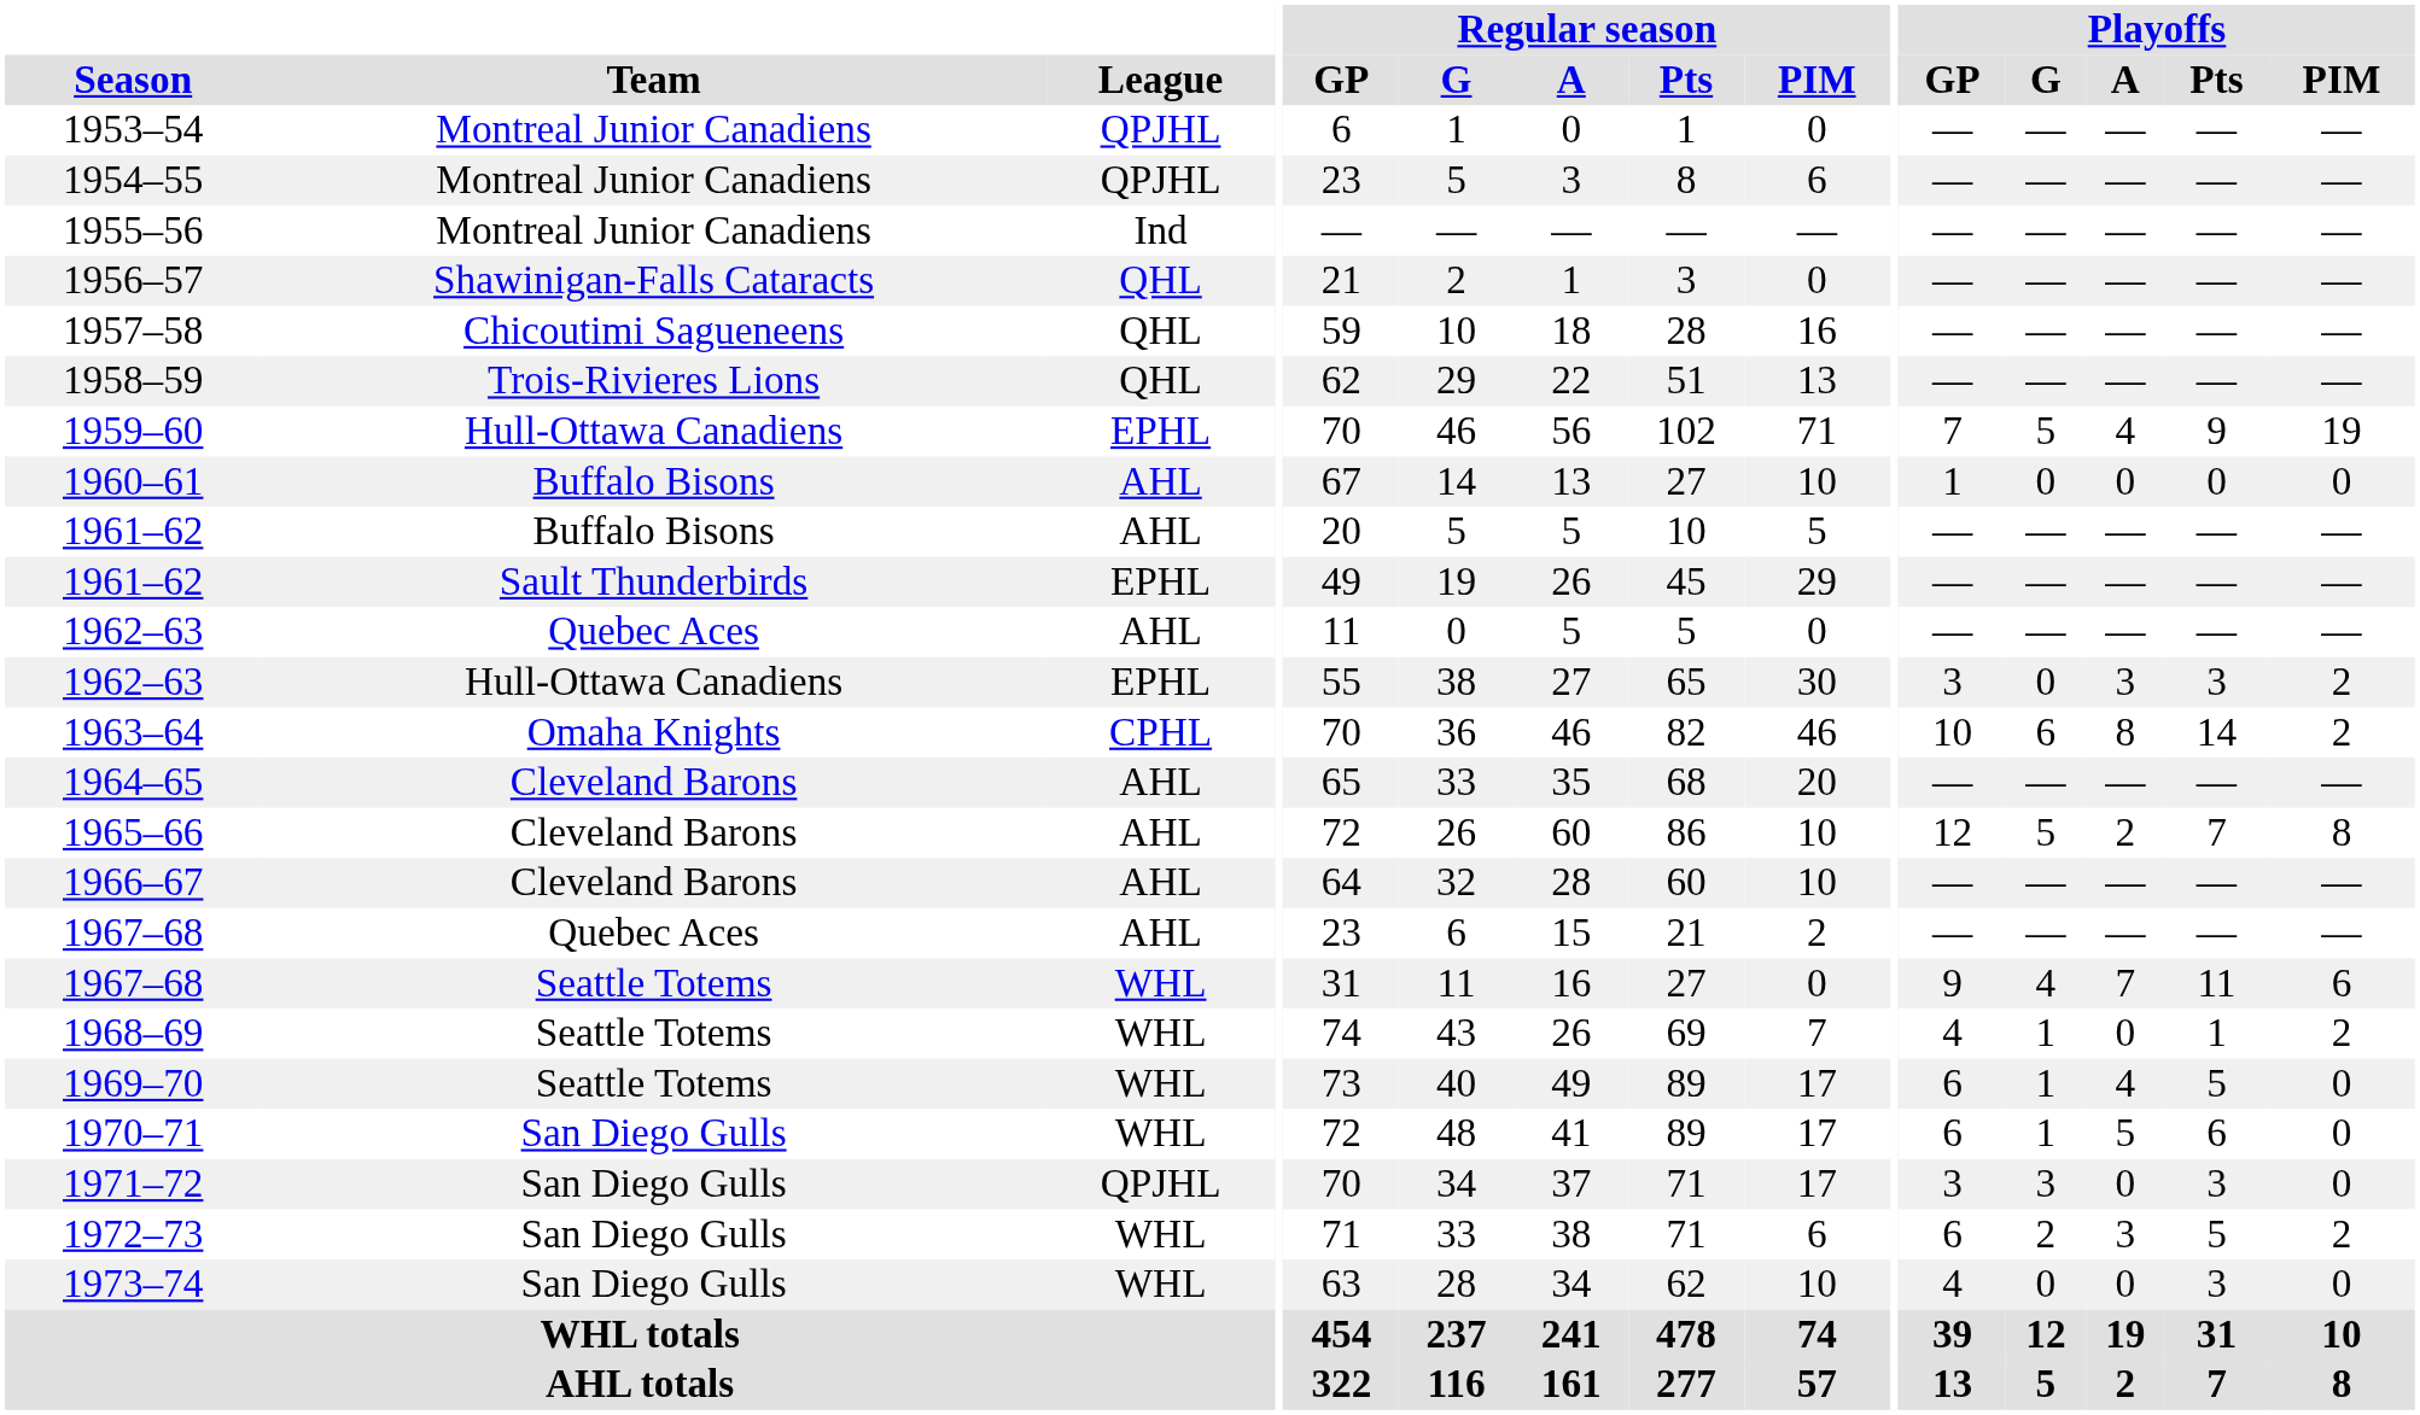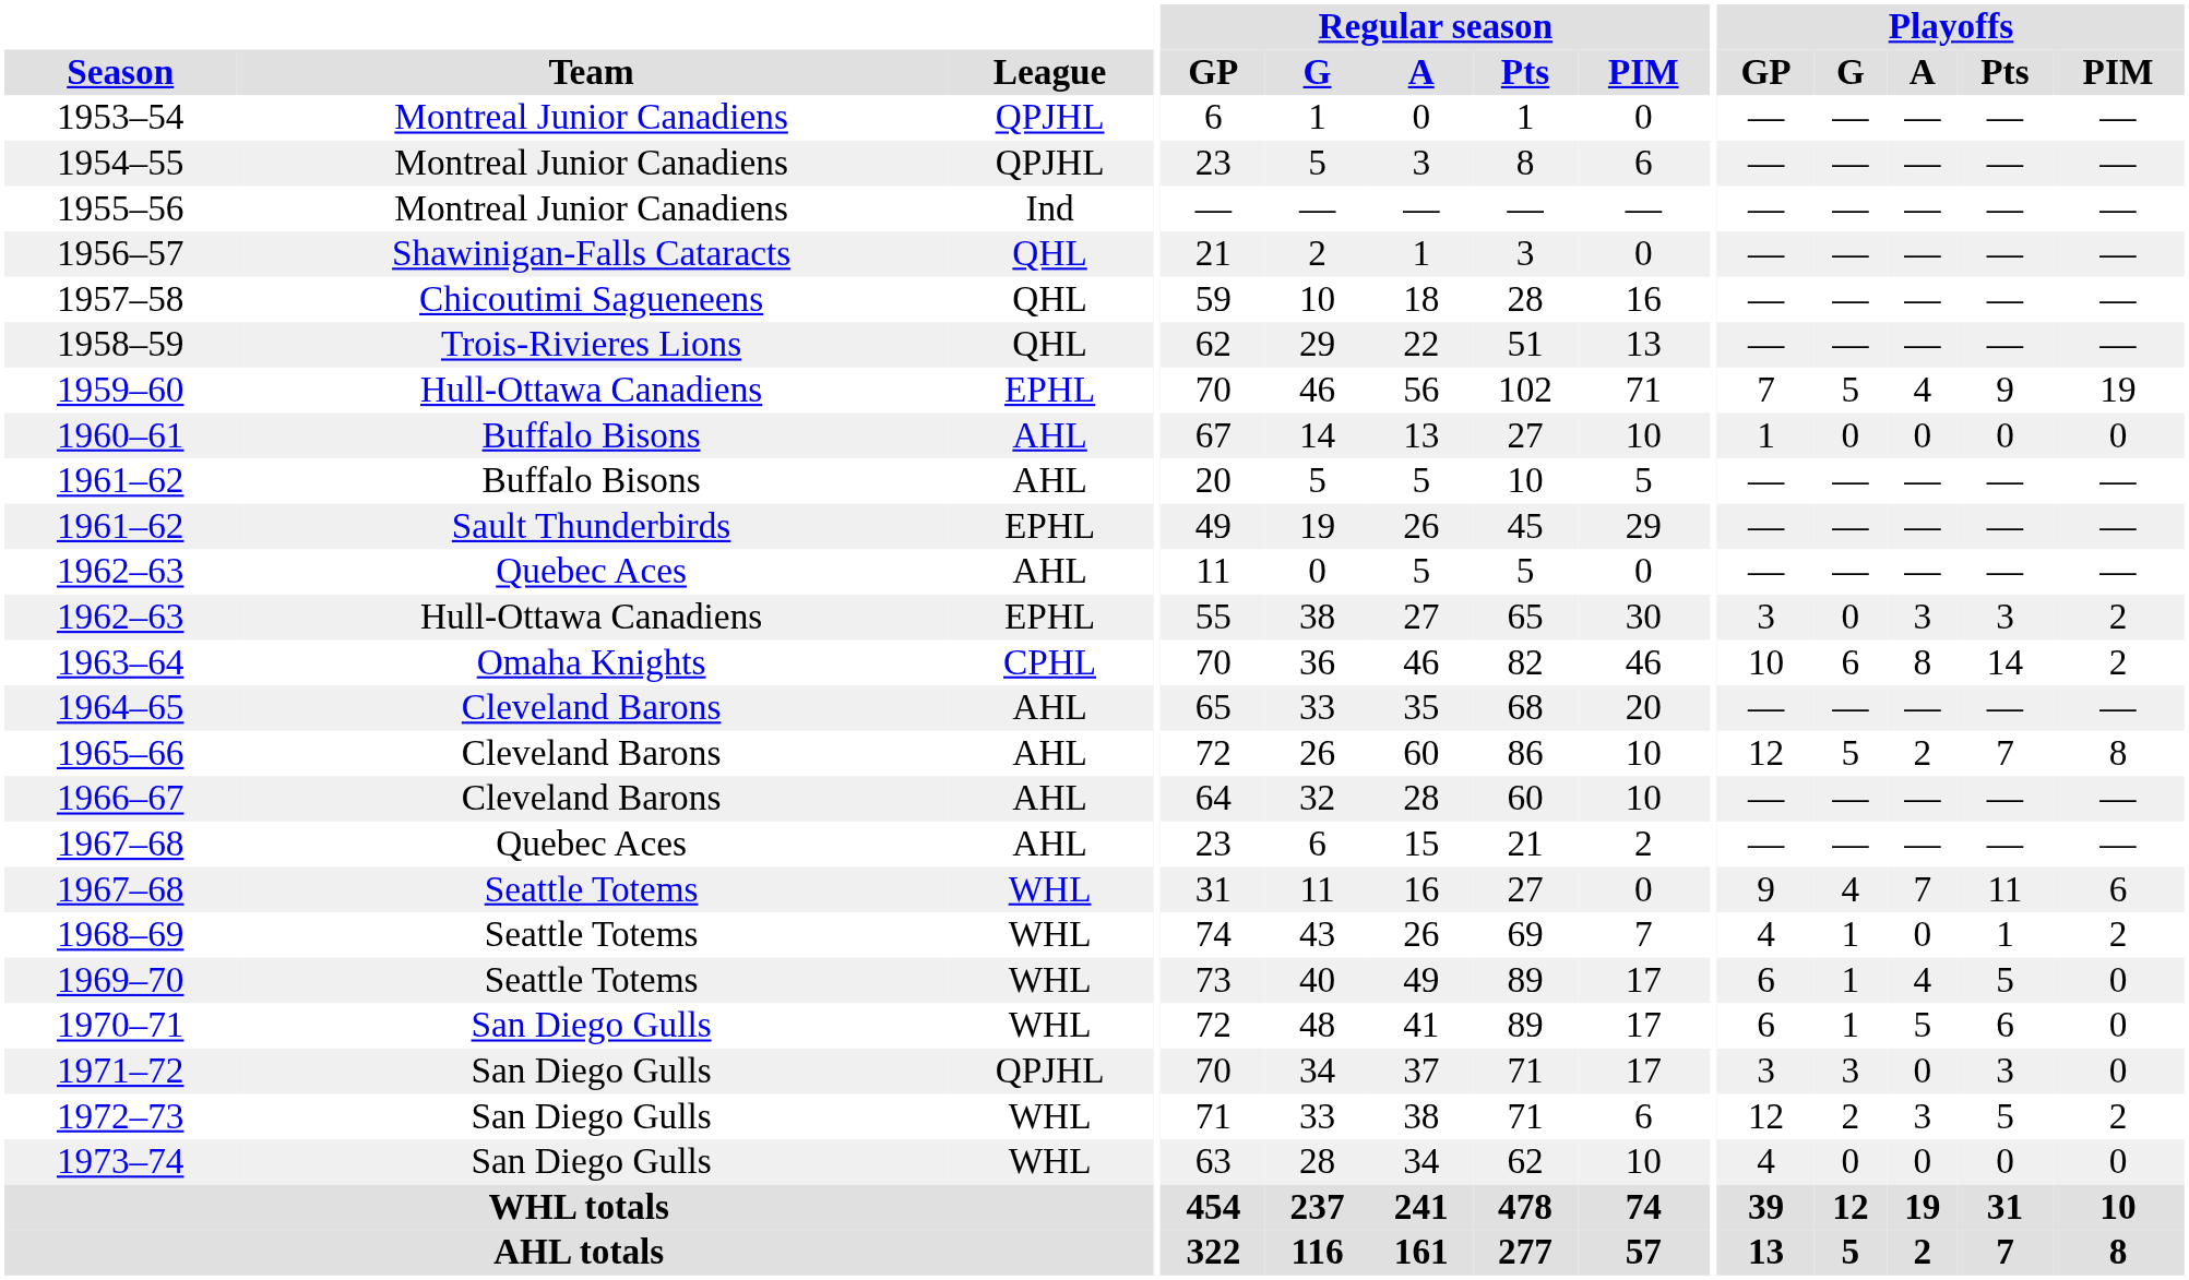1972–73 | Playoffs / GP: 6 -> 12
1973–74 | Playoffs / Pts: 3 -> 0
